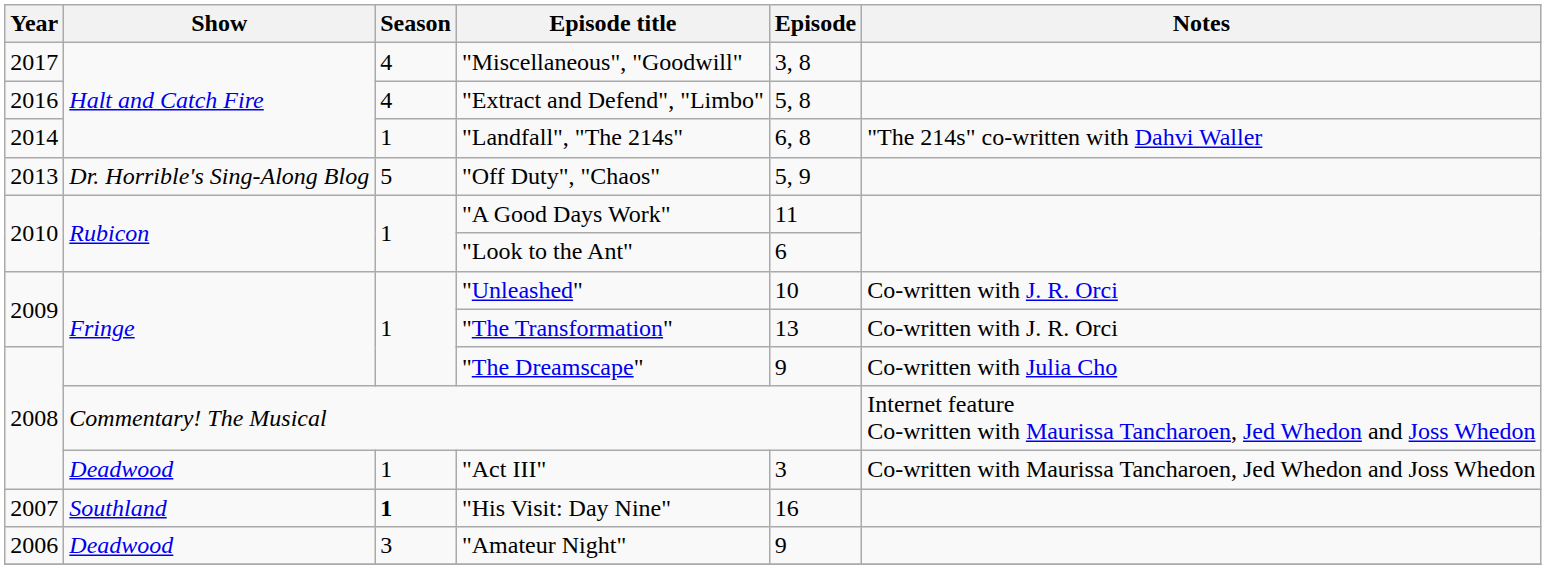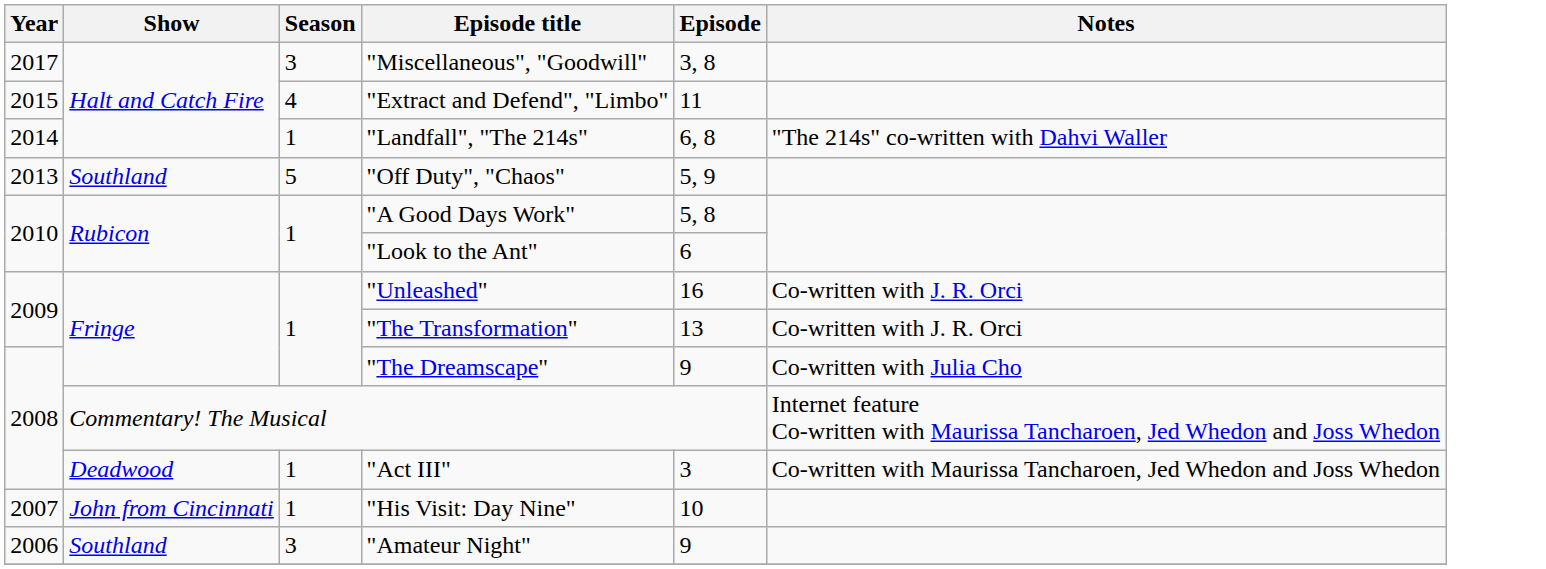"Miscellaneous", "Goodwill" | Season: 4 -> 3
"Extract and Defend", "Limbo" | Year: 2016 -> 2015
"Extract and Defend", "Limbo" | Episode: 5, 8 -> 11
"Off Duty", "Chaos" | Show: Dr. Horrible's Sing-Along Blog -> Southland
"A Good Days Work" | Episode: 11 -> 5, 8
"Unleashed" | Episode: 10 -> 16
"His Visit: Day Nine" | Show: Southland -> John from Cincinnati
"His Visit: Day Nine" | Season: bold -> normal
"His Visit: Day Nine" | Episode: 16 -> 10
"Amateur Night" | Show: Deadwood -> Southland
